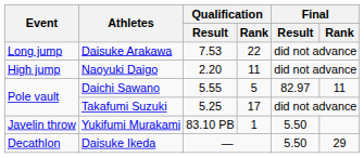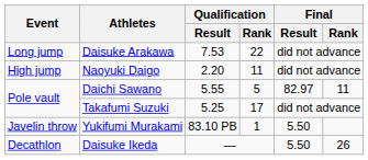Daisuke Ikeda | Final / Rank: 29 -> 26
